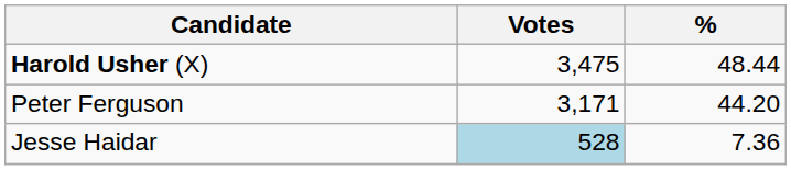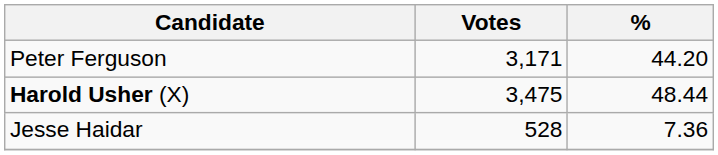rows swapped: Harold Usher (X) <-> Peter Ferguson
Jesse Haidar | Votes: lightblue background -> no background
